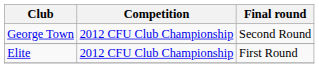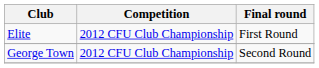rows swapped: Elite <-> George Town
